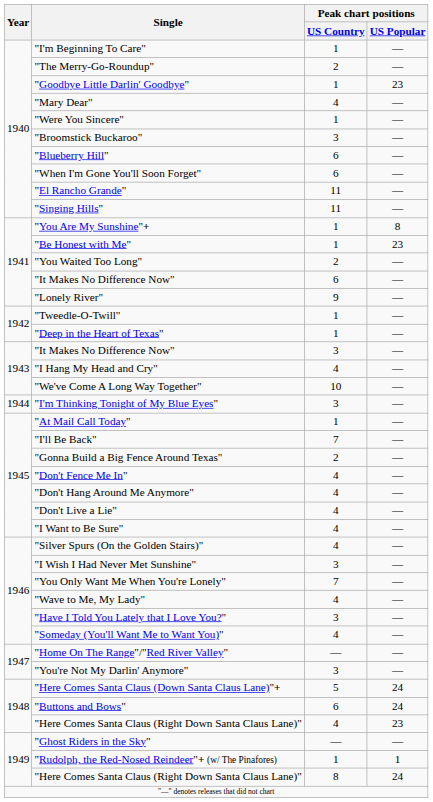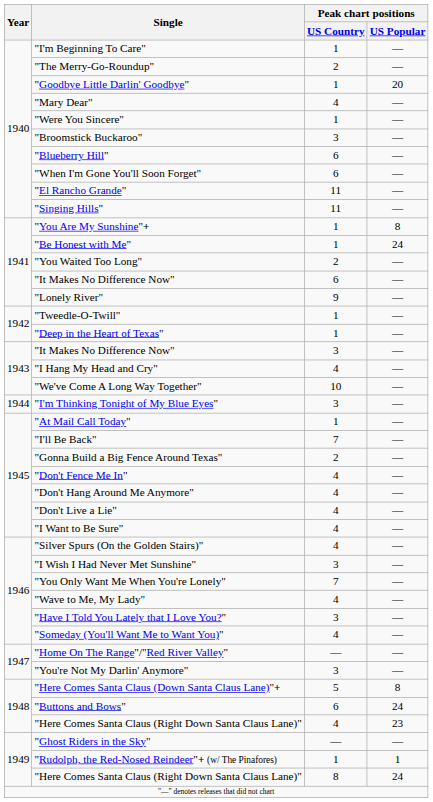"Goodbye Little Darlin' Goodbye" | Peak chart positions / US Popular: 23 -> 20
"Be Honest with Me" | Peak chart positions / US Popular: 23 -> 24
"Here Comes Santa Claus (Down Santa Claus Lane)"+ | Peak chart positions / US Popular: 24 -> 8
